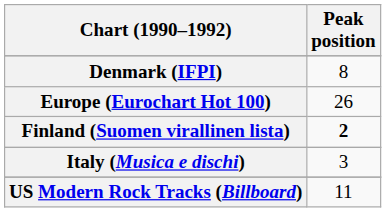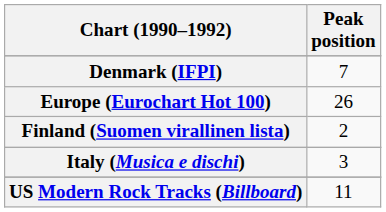Denmark (IFPI) | Peak position: 8 -> 7
Finland (Suomen virallinen lista) | Peak position: bold -> normal
